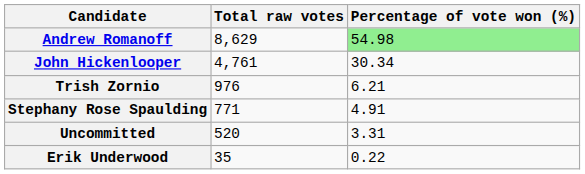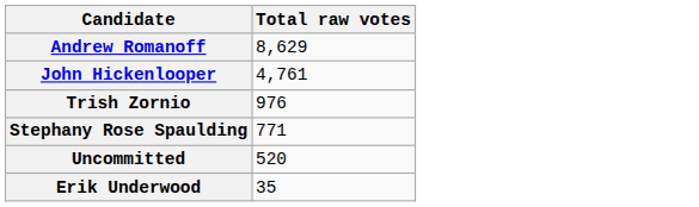- column: Percentage of vote won (%) | 54.98 | 30.34 | 6.21 | 4.91 | 3.31 | 0.22
